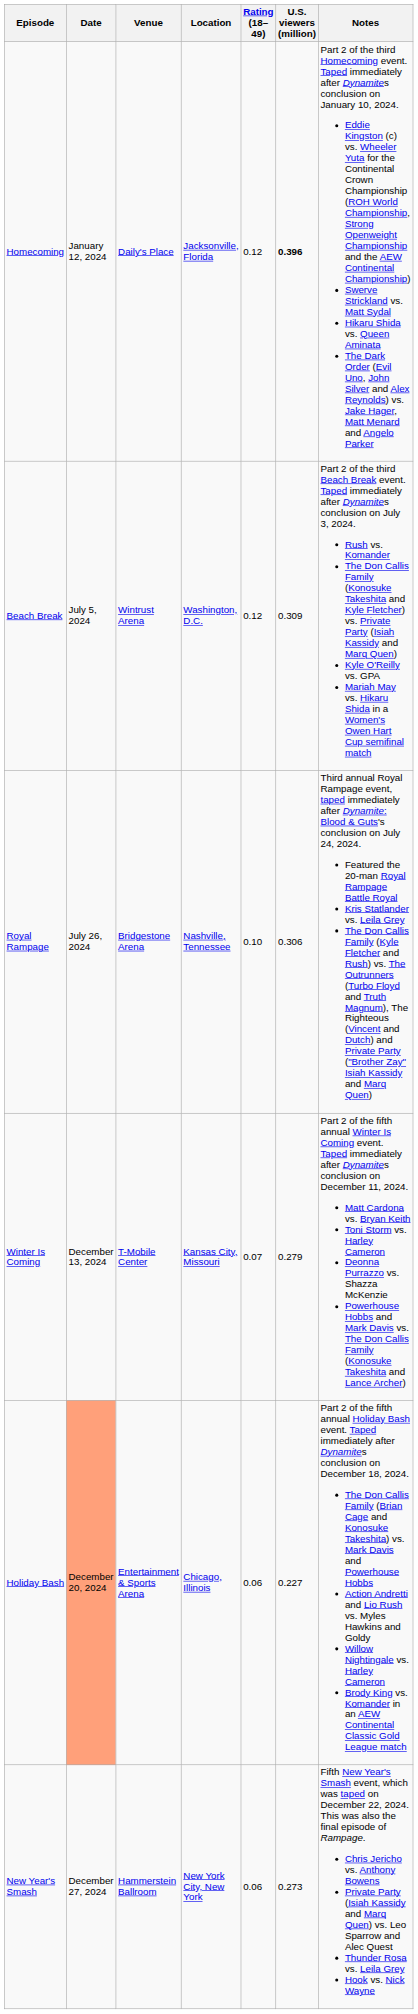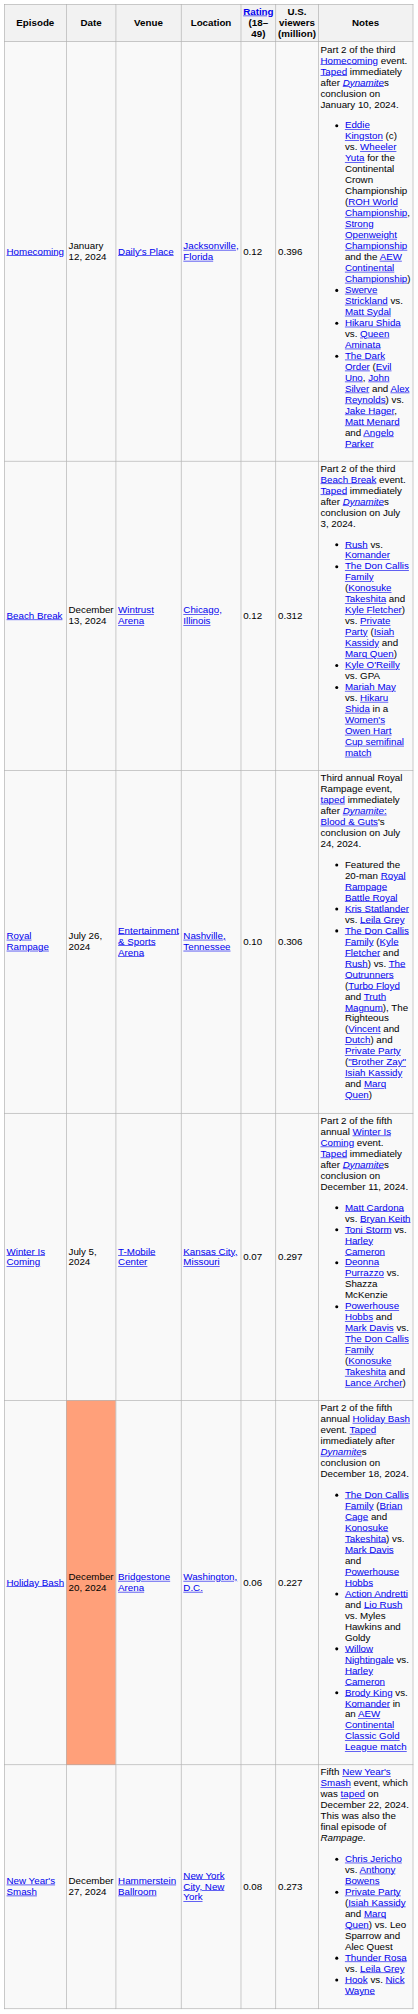Homecoming | U.S. viewers (million): bold -> normal
Beach Break | Date: July 5, 2024 -> December 13, 2024
Beach Break | Location: Washington, D.C. -> Chicago, Illinois
Beach Break | U.S. viewers (million): 0.309 -> 0.312
Royal Rampage | Venue: Bridgestone Arena -> Entertainment & Sports Arena
Winter Is Coming | Date: December 13, 2024 -> July 5, 2024
Winter Is Coming | U.S. viewers (million): 0.279 -> 0.297
Holiday Bash | Venue: Entertainment & Sports Arena -> Bridgestone Arena
Holiday Bash | Location: Chicago, Illinois -> Washington, D.C.
New Year's Smash | Rating (18–49): 0.06 -> 0.08
